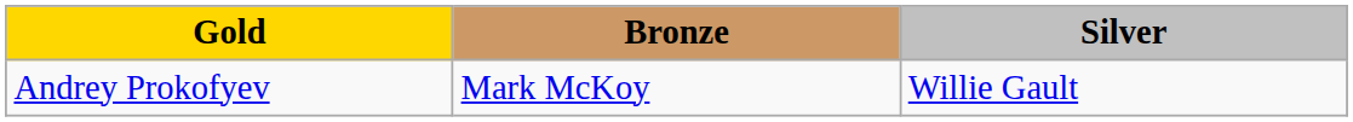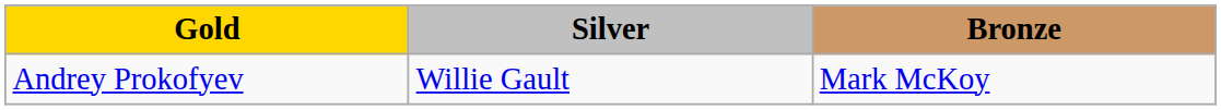columns swapped: Silver <-> Bronze
